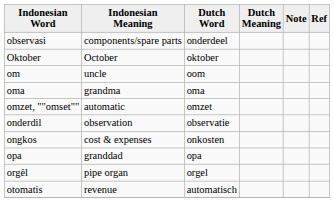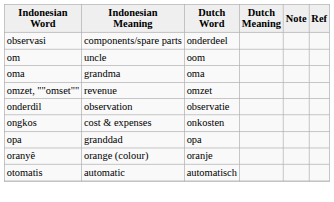- row: Oktober | October | oktober
omzet, ""omset"" | Indonesian Meaning: automatic -> revenue
+ row: oranyê | orange (colour) | oranje
- row: orgêl | pipe organ | orgel
otomatis | Indonesian Meaning: revenue -> automatic
